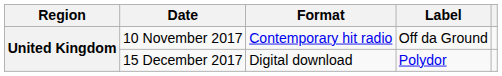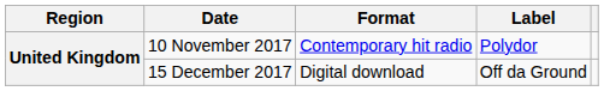10 November 2017 | Label: Off da Ground -> Polydor
15 December 2017 | Label: Polydor -> Off da Ground
